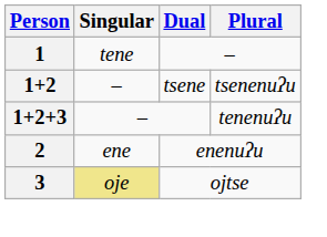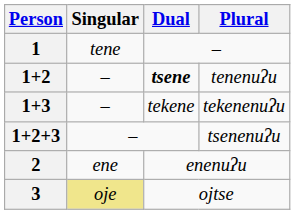1+2 | Dual: normal -> bold
1+2 | Plural: tsenenuʔu -> tenenuʔu
+ row: 1+3 | – | tekene | tekenenuʔu
1+2+3 | Plural: tenenuʔu -> tsenenuʔu
